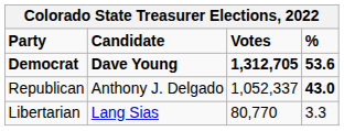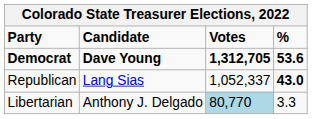Republican | Candidate: Anthony J. Delgado -> Lang Sias
Libertarian | Candidate: Lang Sias -> Anthony J. Delgado
Libertarian | Votes: no background -> lightblue background
